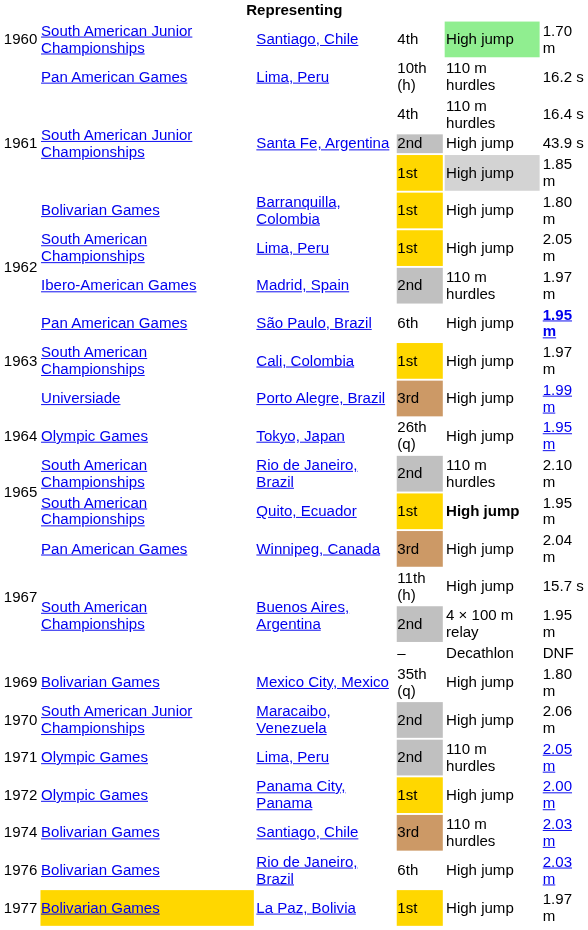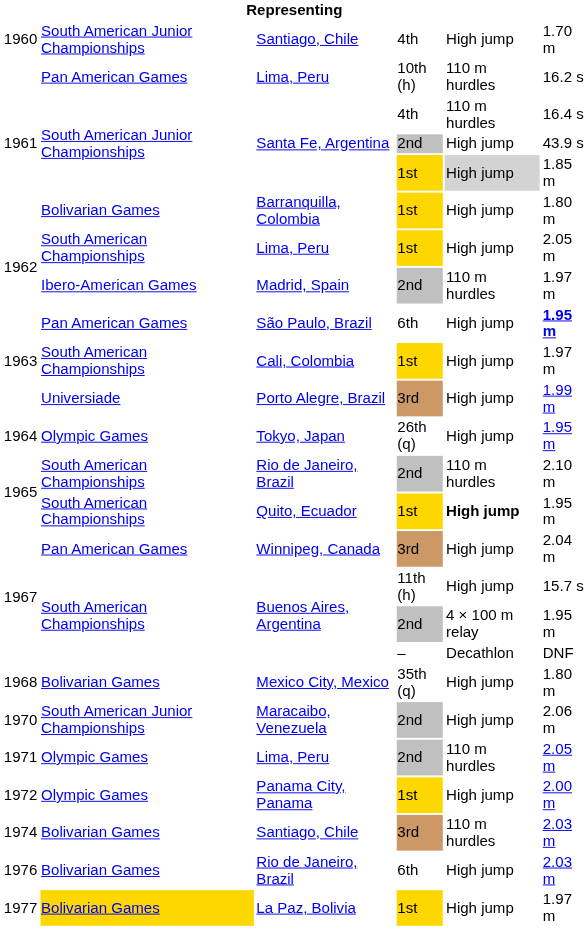Santiago, Chile / 4th | column 5: lightgreen background -> no background
Mexico City, Mexico | column 1: 1969 -> 1968
